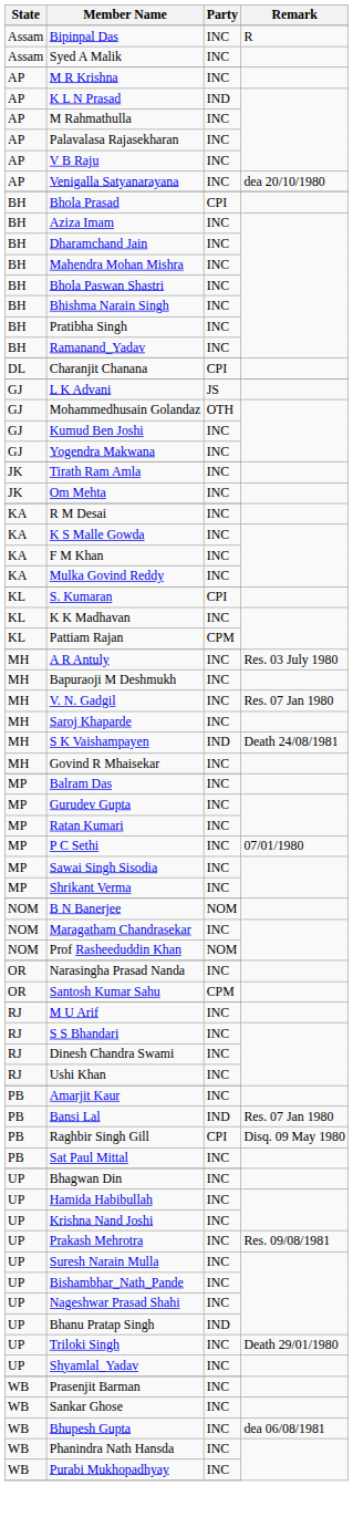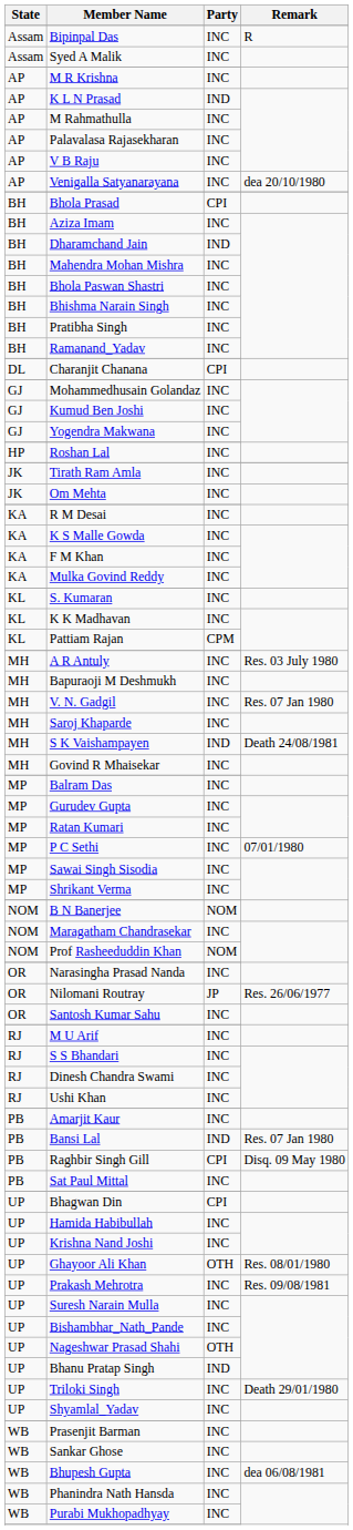Dharamchand Jain | Party: INC -> IND
- row: GJ | L K Advani | JS
Mohammedhusain Golandaz | Party: OTH -> INC
+ row: HP | Roshan Lal | INC
S. Kumaran | Party: CPI -> INC
+ row: OR | Nilomani Routray | JP | Res. 26/06/1977
Santosh Kumar Sahu | Party: CPM -> INC
Bhagwan Din | Party: INC -> CPI
+ row: UP | Ghayoor Ali Khan | OTH | Res. 08/01/1980
Nageshwar Prasad Shahi | Party: INC -> OTH
